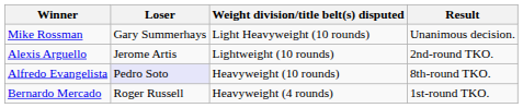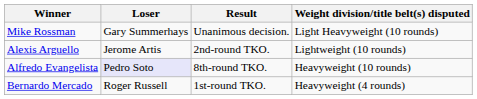columns swapped: Weight division/title belt(s) disputed <-> Result
